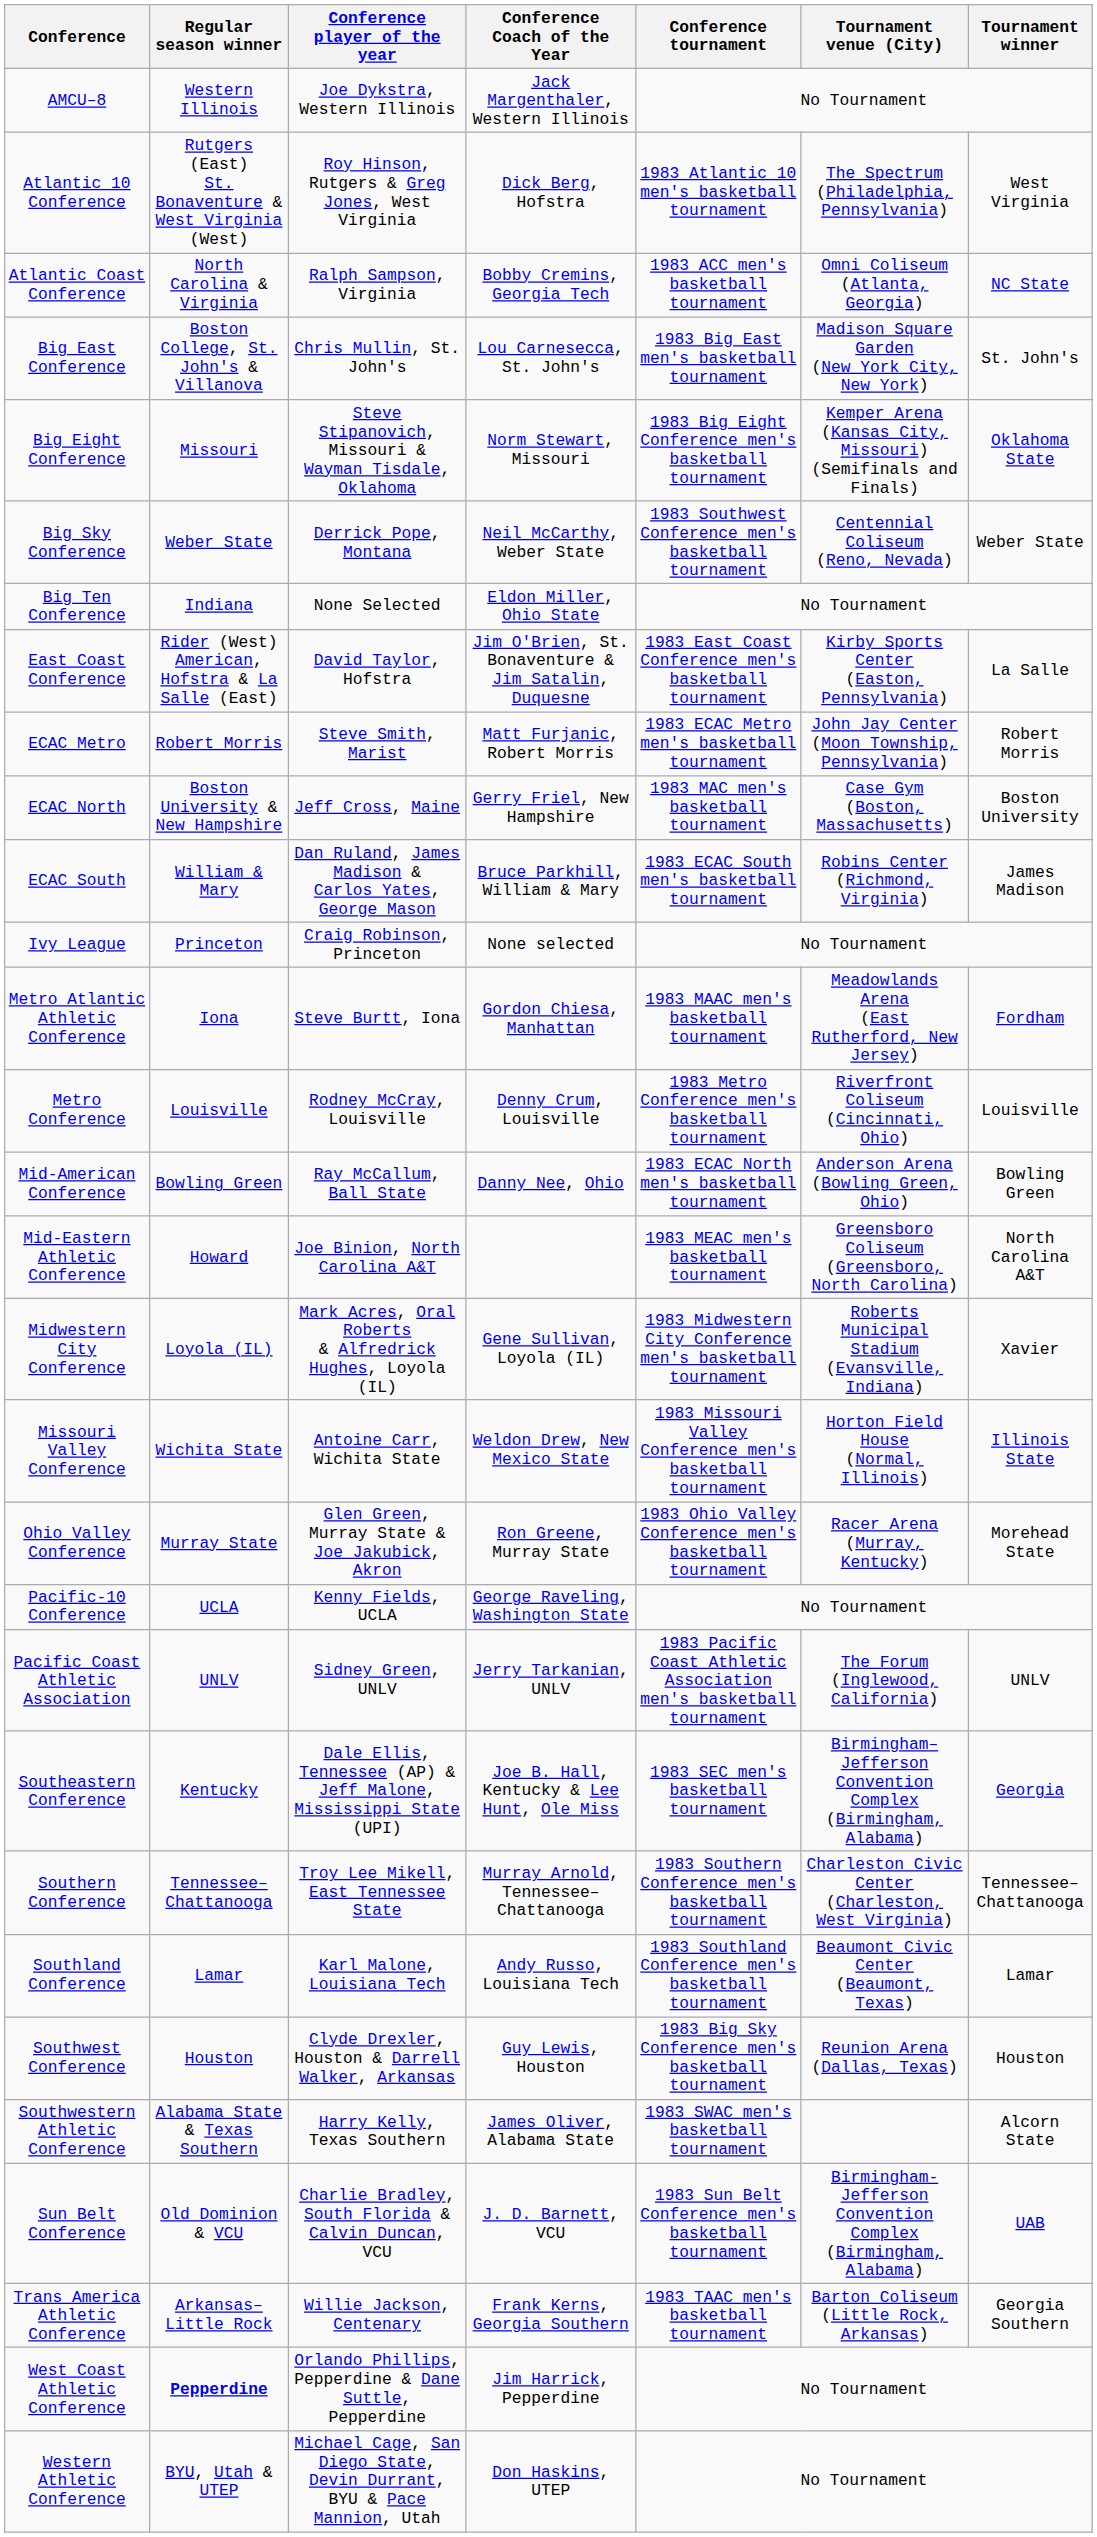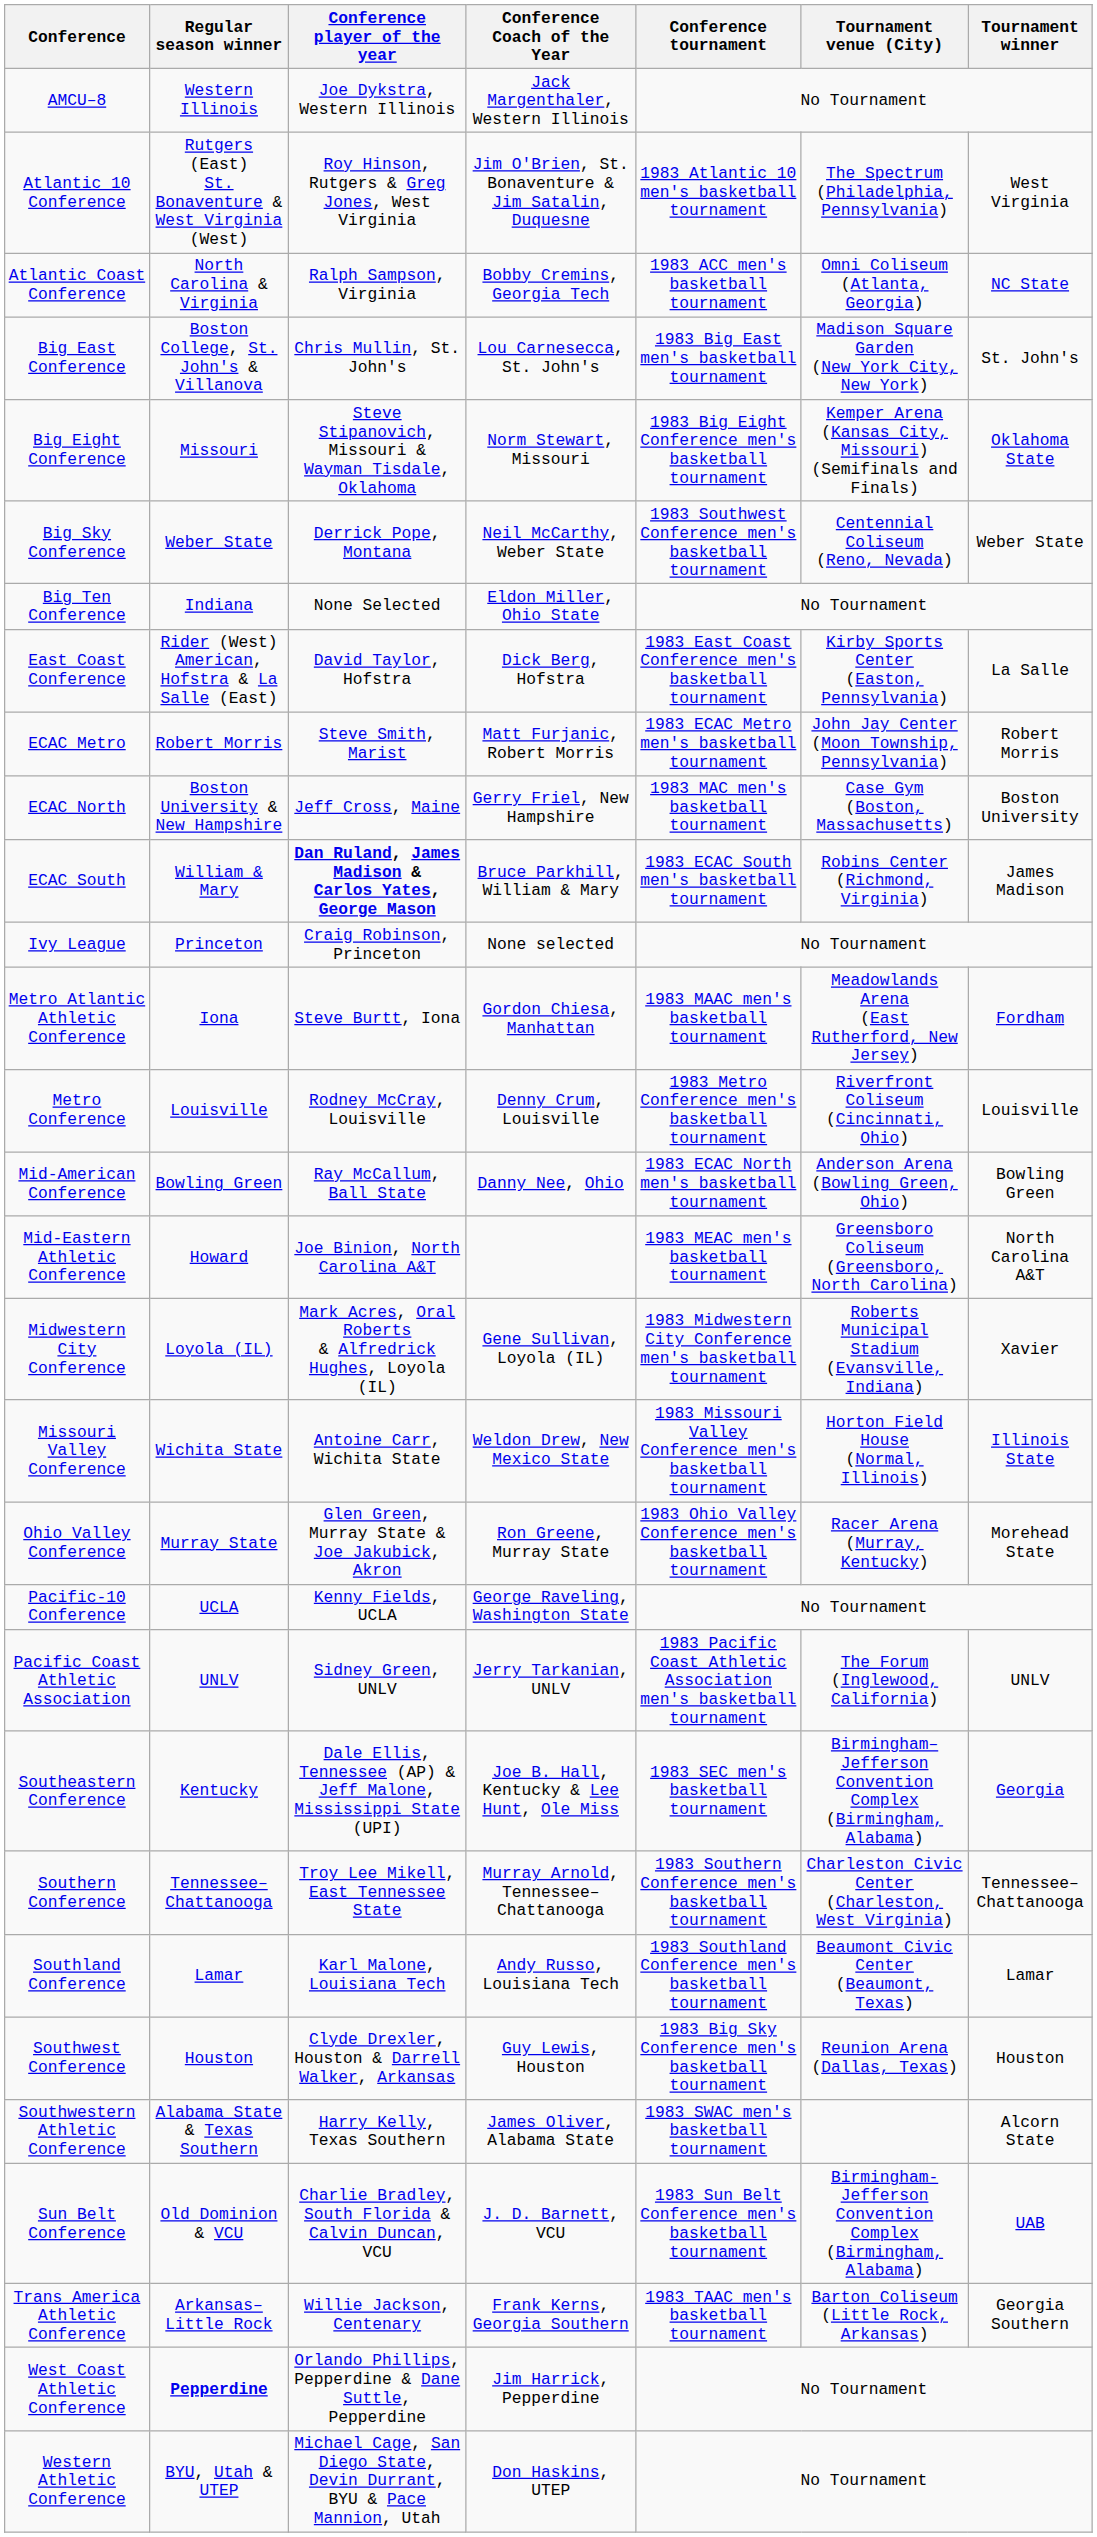Atlantic 10 Conference | Conference Coach of the Year: Dick Berg, Hofstra -> Jim O'Brien, St. Bonaventure & Jim Satalin, Duquesne
East Coast Conference | Conference Coach of the Year: Jim O'Brien, St. Bonaventure & Jim Satalin, Duquesne -> Dick Berg, Hofstra
ECAC South | Conference player of the year: normal -> bold
